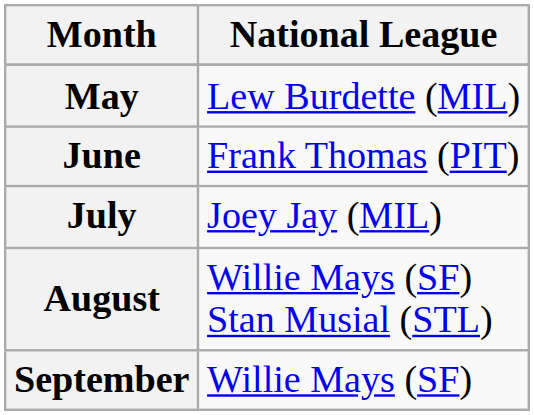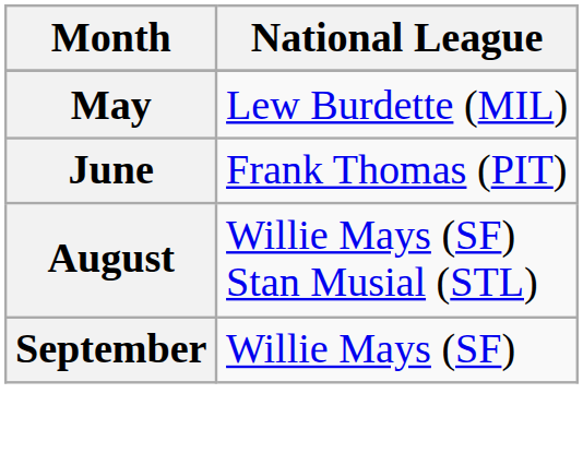- row: July | Joey Jay (MIL)
